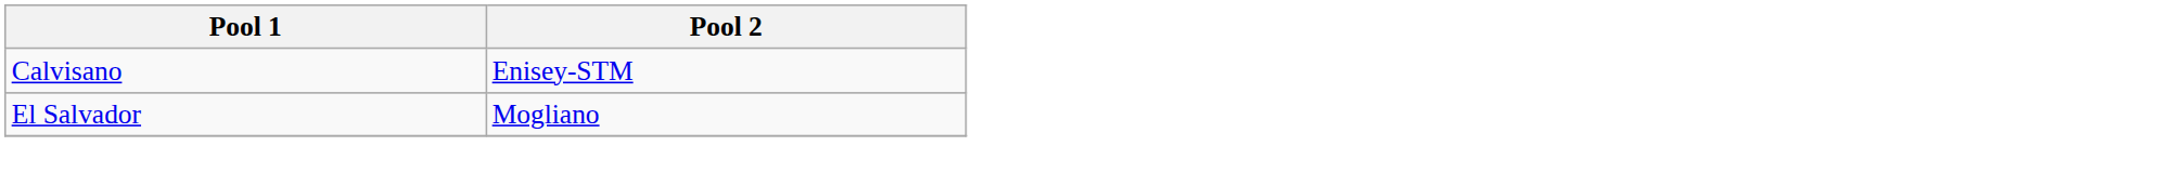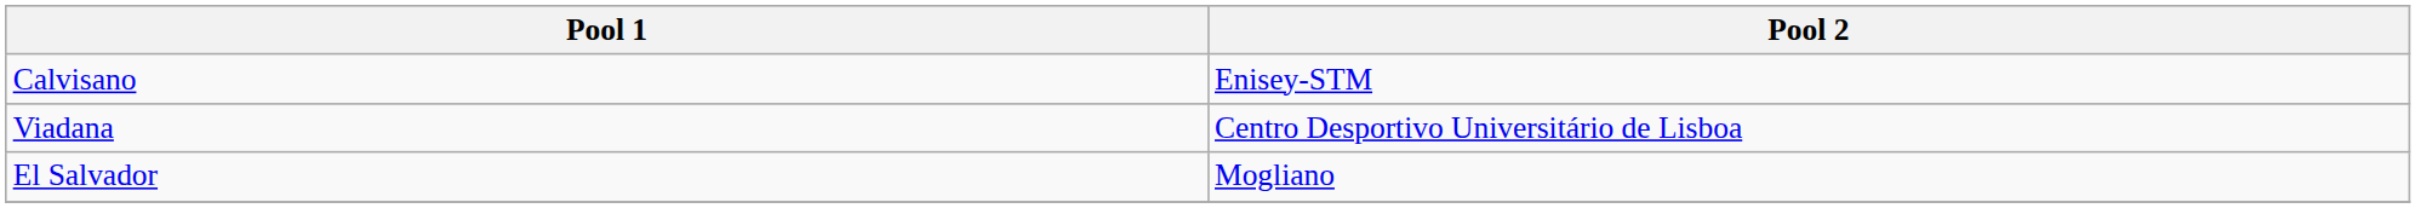+ row: Viadana | Centro Desportivo Universitário de Lisboa
